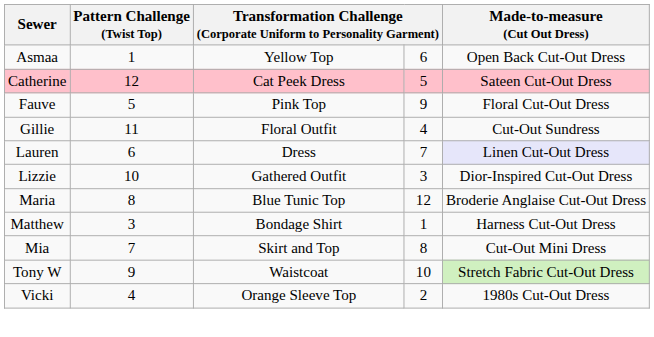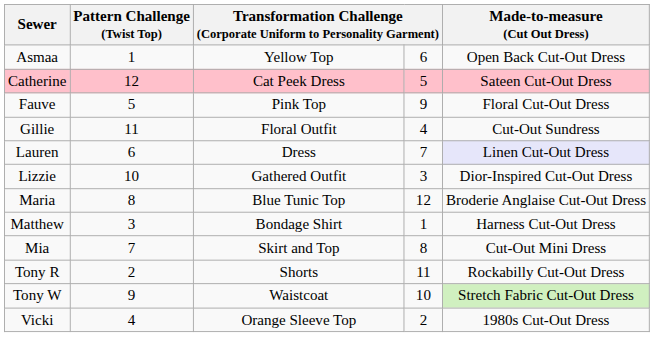+ row: Tony R | 2 | Shorts | 11 | Rockabilly Cut-Out Dress
